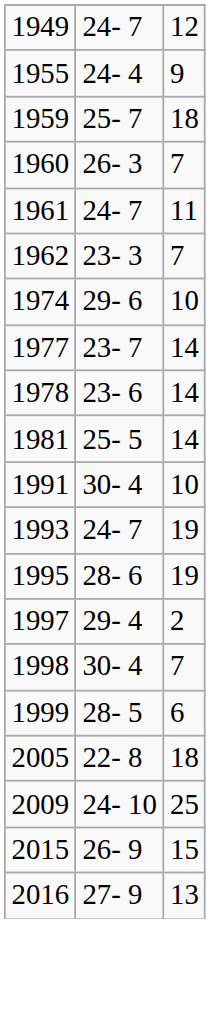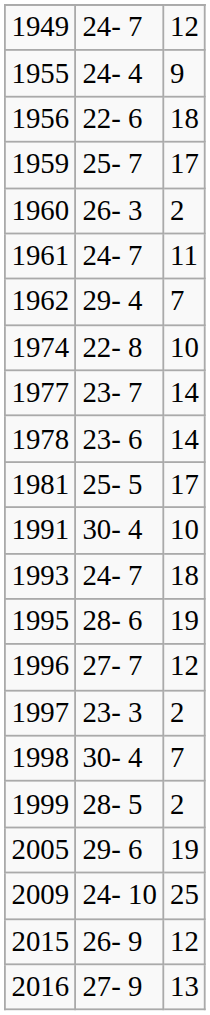+ row: 1956 | 22- 6 | 18
1959 | column 3: 18 -> 17
1960 | column 3: 7 -> 2
1962 | column 2: 23- 3 -> 29- 4
1974 | column 2: 29- 6 -> 22- 8
1981 | column 3: 14 -> 17
1993 | column 3: 19 -> 18
+ row: 1996 | 27- 7 | 12
1997 | column 2: 29- 4 -> 23- 3
1999 | column 3: 6 -> 2
2005 | column 2: 22- 8 -> 29- 6
2005 | column 3: 18 -> 19
2015 | column 3: 15 -> 12
